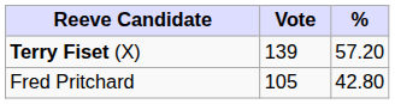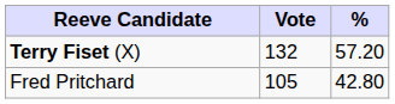Terry Fiset (X) | Vote: 139 -> 132
